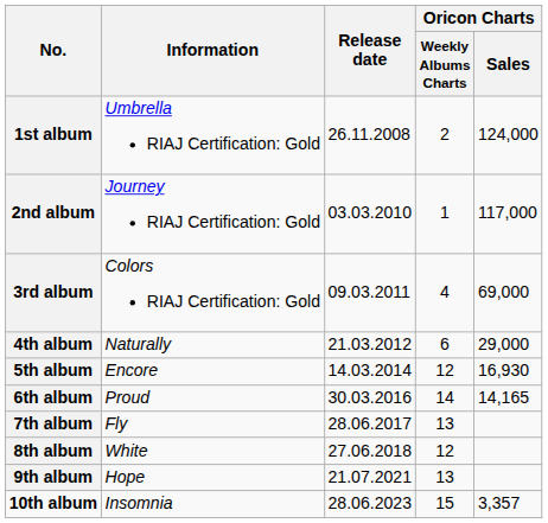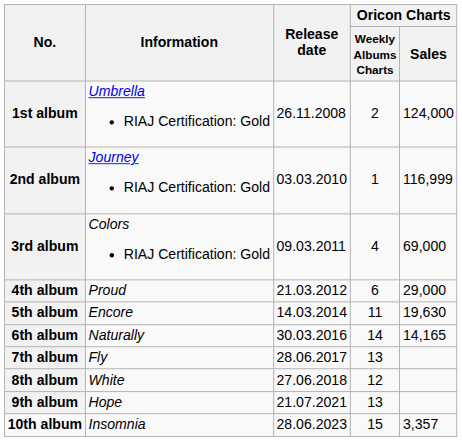2nd album | Oricon Charts / Sales: 117,000 -> 116,999
4th album | Information: Naturally -> Proud
5th album | Oricon Charts / Weekly Albums Charts: 12 -> 11
5th album | Oricon Charts / Sales: 16,930 -> 19,630
6th album | Information: Proud -> Naturally
